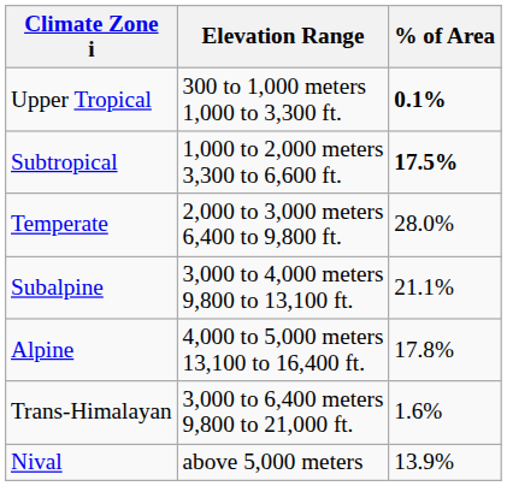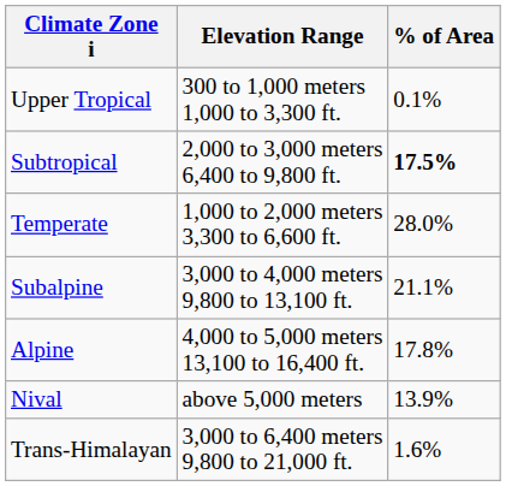Upper Tropical | % of Area: bold -> normal
Subtropical | Elevation Range: 1,000 to 2,000 meters 3,300 to 6,600 ft. -> 2,000 to 3,000 meters 6,400 to 9,800 ft.
Temperate | Elevation Range: 2,000 to 3,000 meters 6,400 to 9,800 ft. -> 1,000 to 2,000 meters 3,300 to 6,600 ft.
rows swapped: Nival <-> Trans-Himalayan
